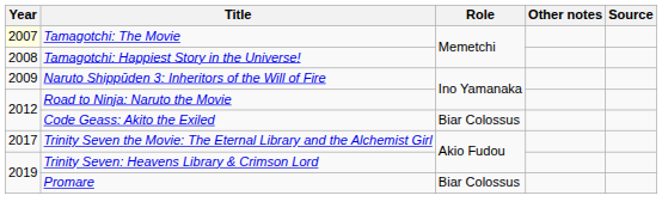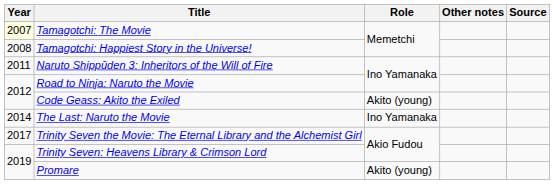Naruto Shippūden 3: Inheritors of the Will of Fire | Year: 2009 -> 2011
Code Geass: Akito the Exiled | Role: Biar Colossus -> Akito (young)
+ row: 2014 | The Last: Naruto the Movie | Ino Yamanaka
Promare | Role: Biar Colossus -> Akito (young)
